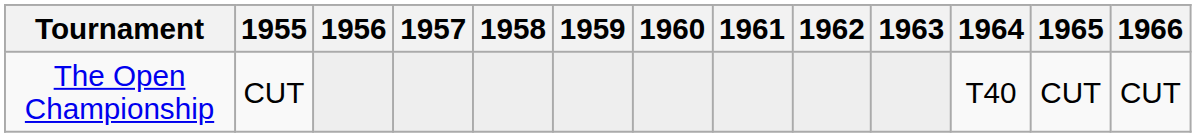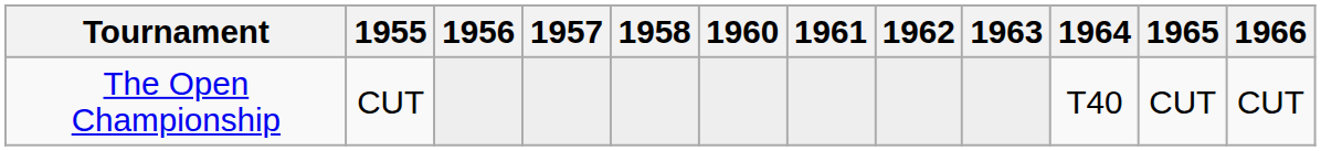- column: 1959
